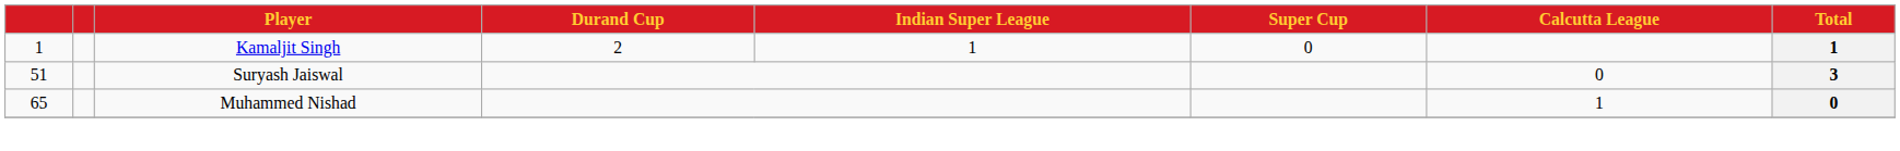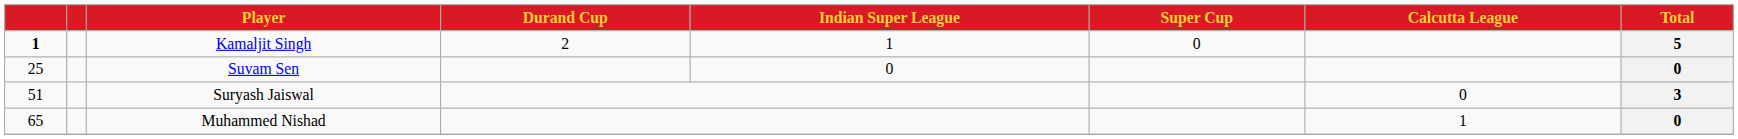Kamaljit Singh | column 1: normal -> bold
Kamaljit Singh | Total: 1 -> 5
+ row: 25 | Suvam Sen | 0 | 0
